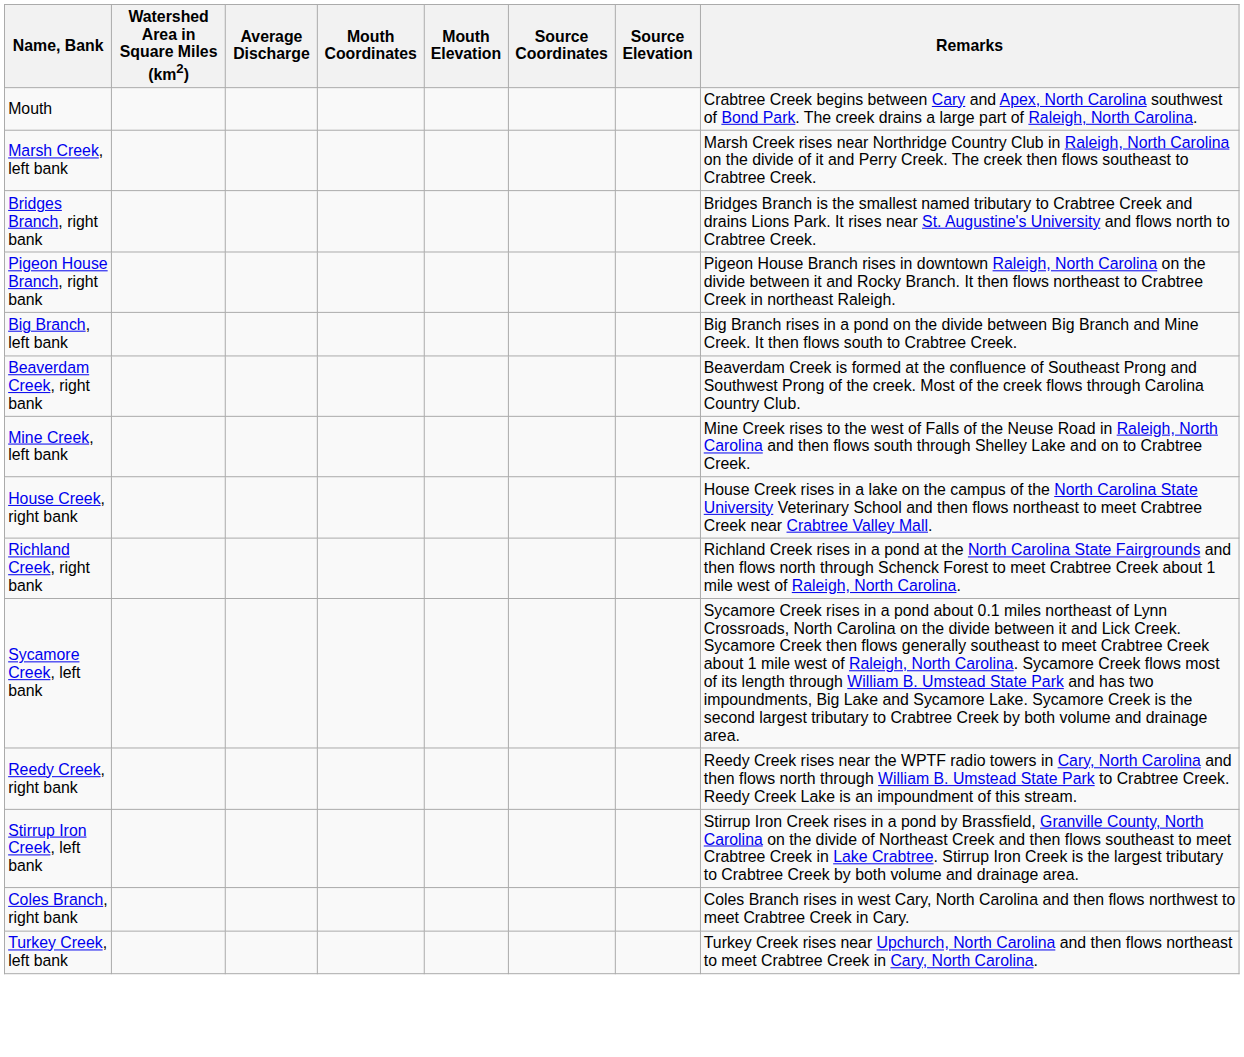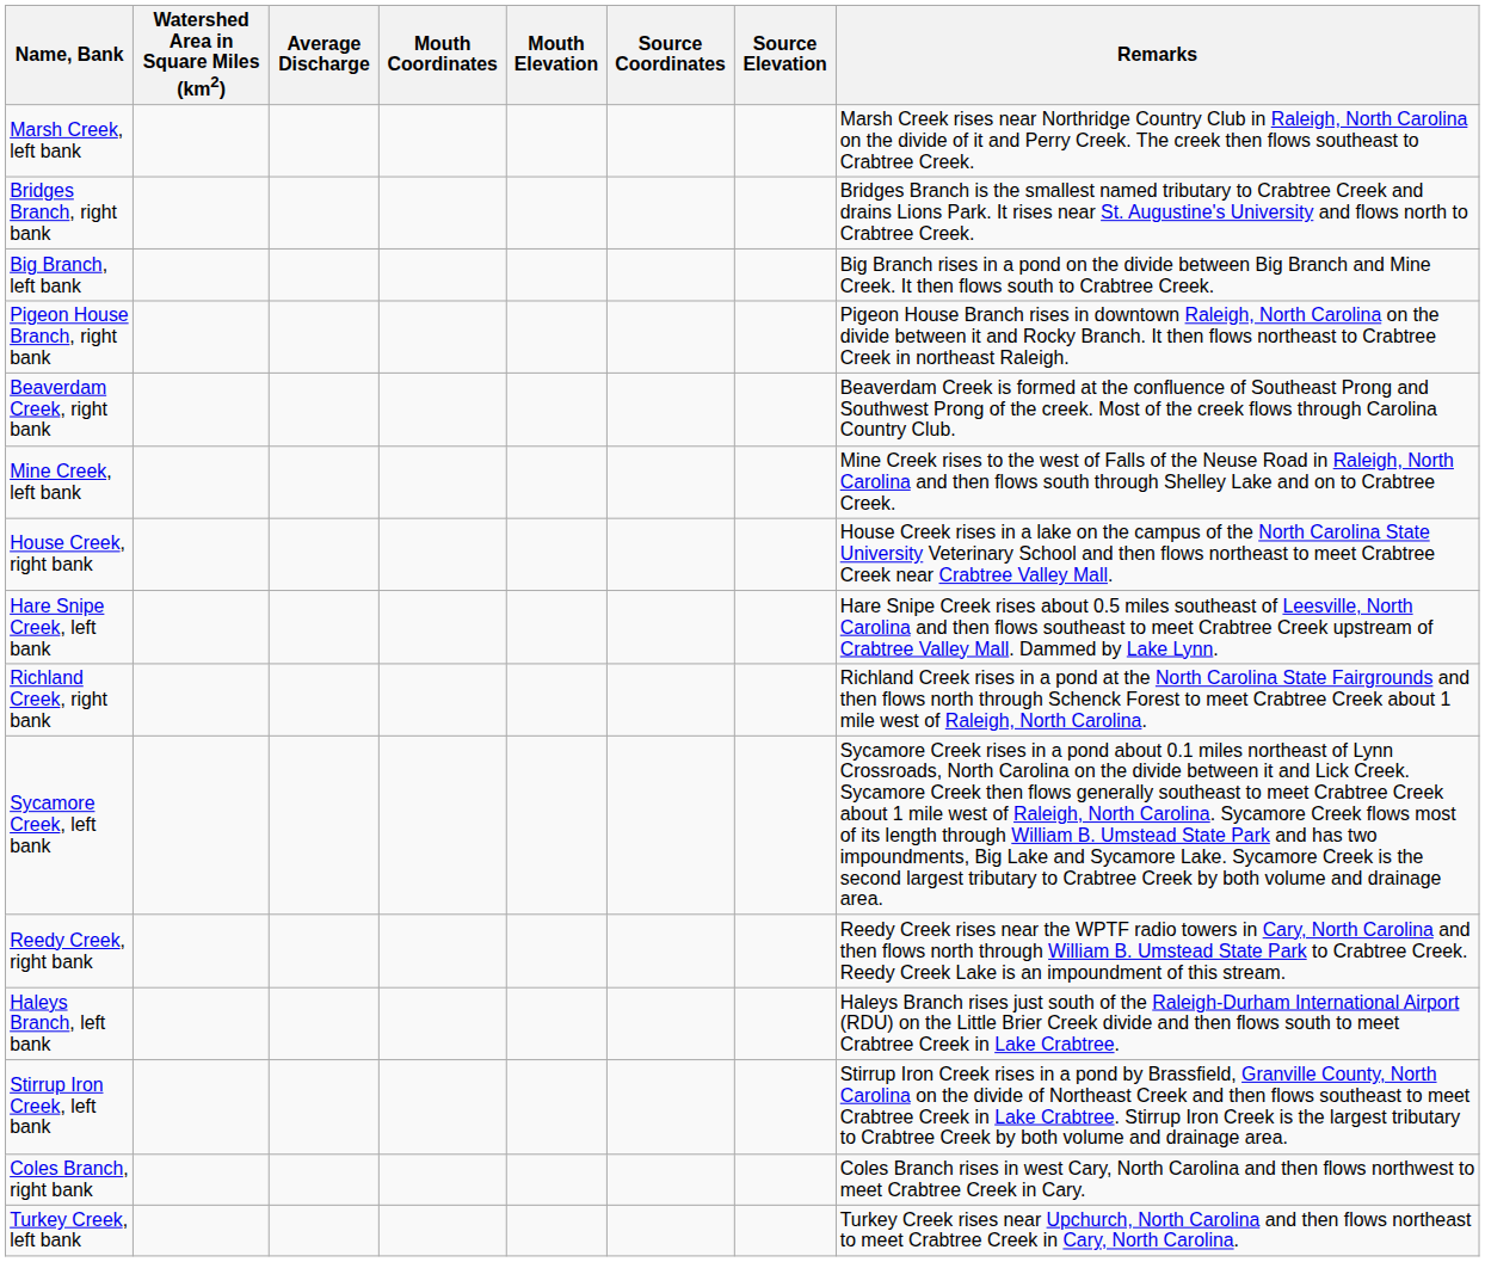- row: Mouth | Crabtree Creek begins between Cary and Apex, North Carolina southwest of Bond Park. The creek drains a large part of Raleigh, North Carolina.
rows swapped: Pigeon House Branch, right bank <-> Big Branch, left bank
+ row: Hare Snipe Creek, left bank | Hare Snipe Creek rises about 0.5 miles southeast of Leesville, North Carolina and then flows southeast to meet Crabtree Creek upstream of Crabtree Valley Mall. Dammed by Lake Lynn.
+ row: Haleys Branch, left bank | Haleys Branch rises just south of the Raleigh-Durham International Airport (RDU) on the Little Brier Creek divide and then flows south to meet Crabtree Creek in Lake Crabtree.
